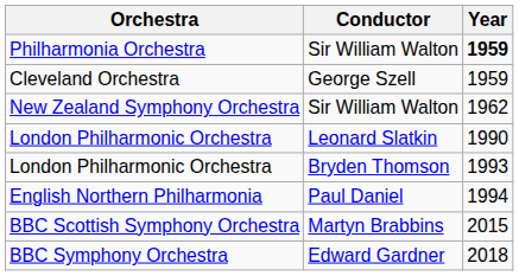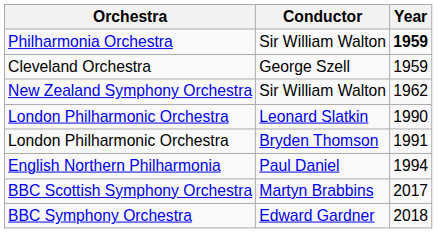London Philharmonic Orchestra / Bryden Thomson | Year: 1993 -> 1991
BBC Scottish Symphony Orchestra | Year: 2015 -> 2017
